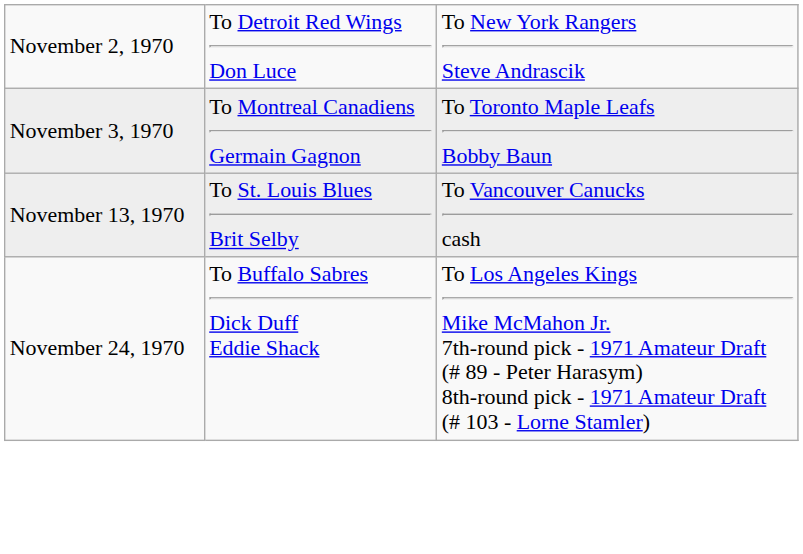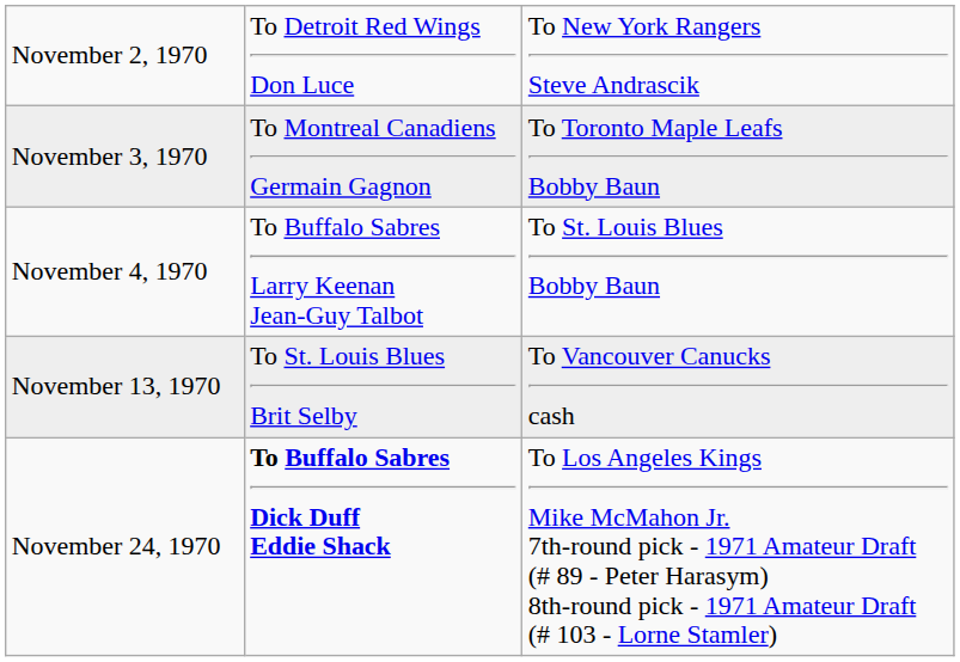+ row: November 4, 1970 | To Buffalo Sabres Larry Keenan Jean-Guy Talbot | To St. Louis Blues Bobby Baun
November 24, 1970 | column 2: normal -> bold
